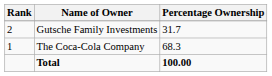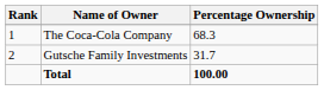rows swapped: The Coca-Cola Company <-> Gutsche Family Investments
